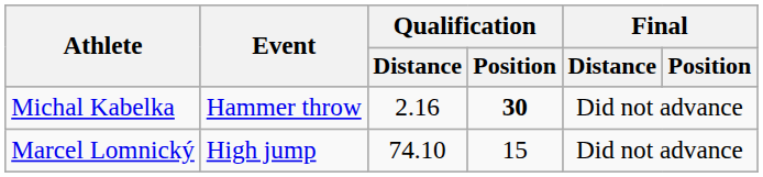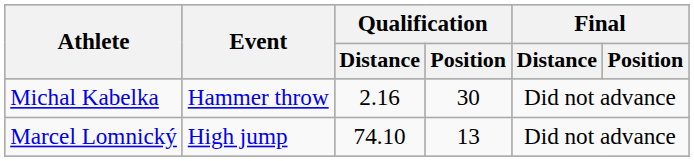Michal Kabelka | Qualification / Position: bold -> normal
Marcel Lomnický | Qualification / Position: 15 -> 13
